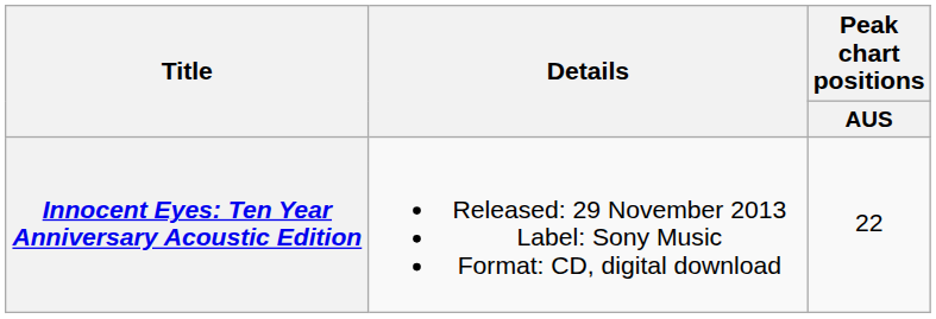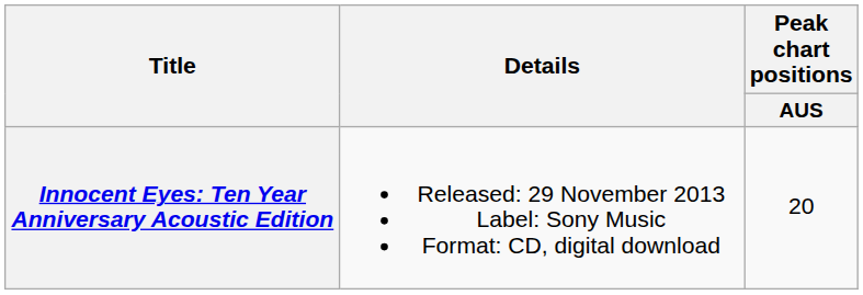Innocent Eyes: Ten Year Anniversary Acoustic Edition | Peak chart positions / AUS: 22 -> 20
